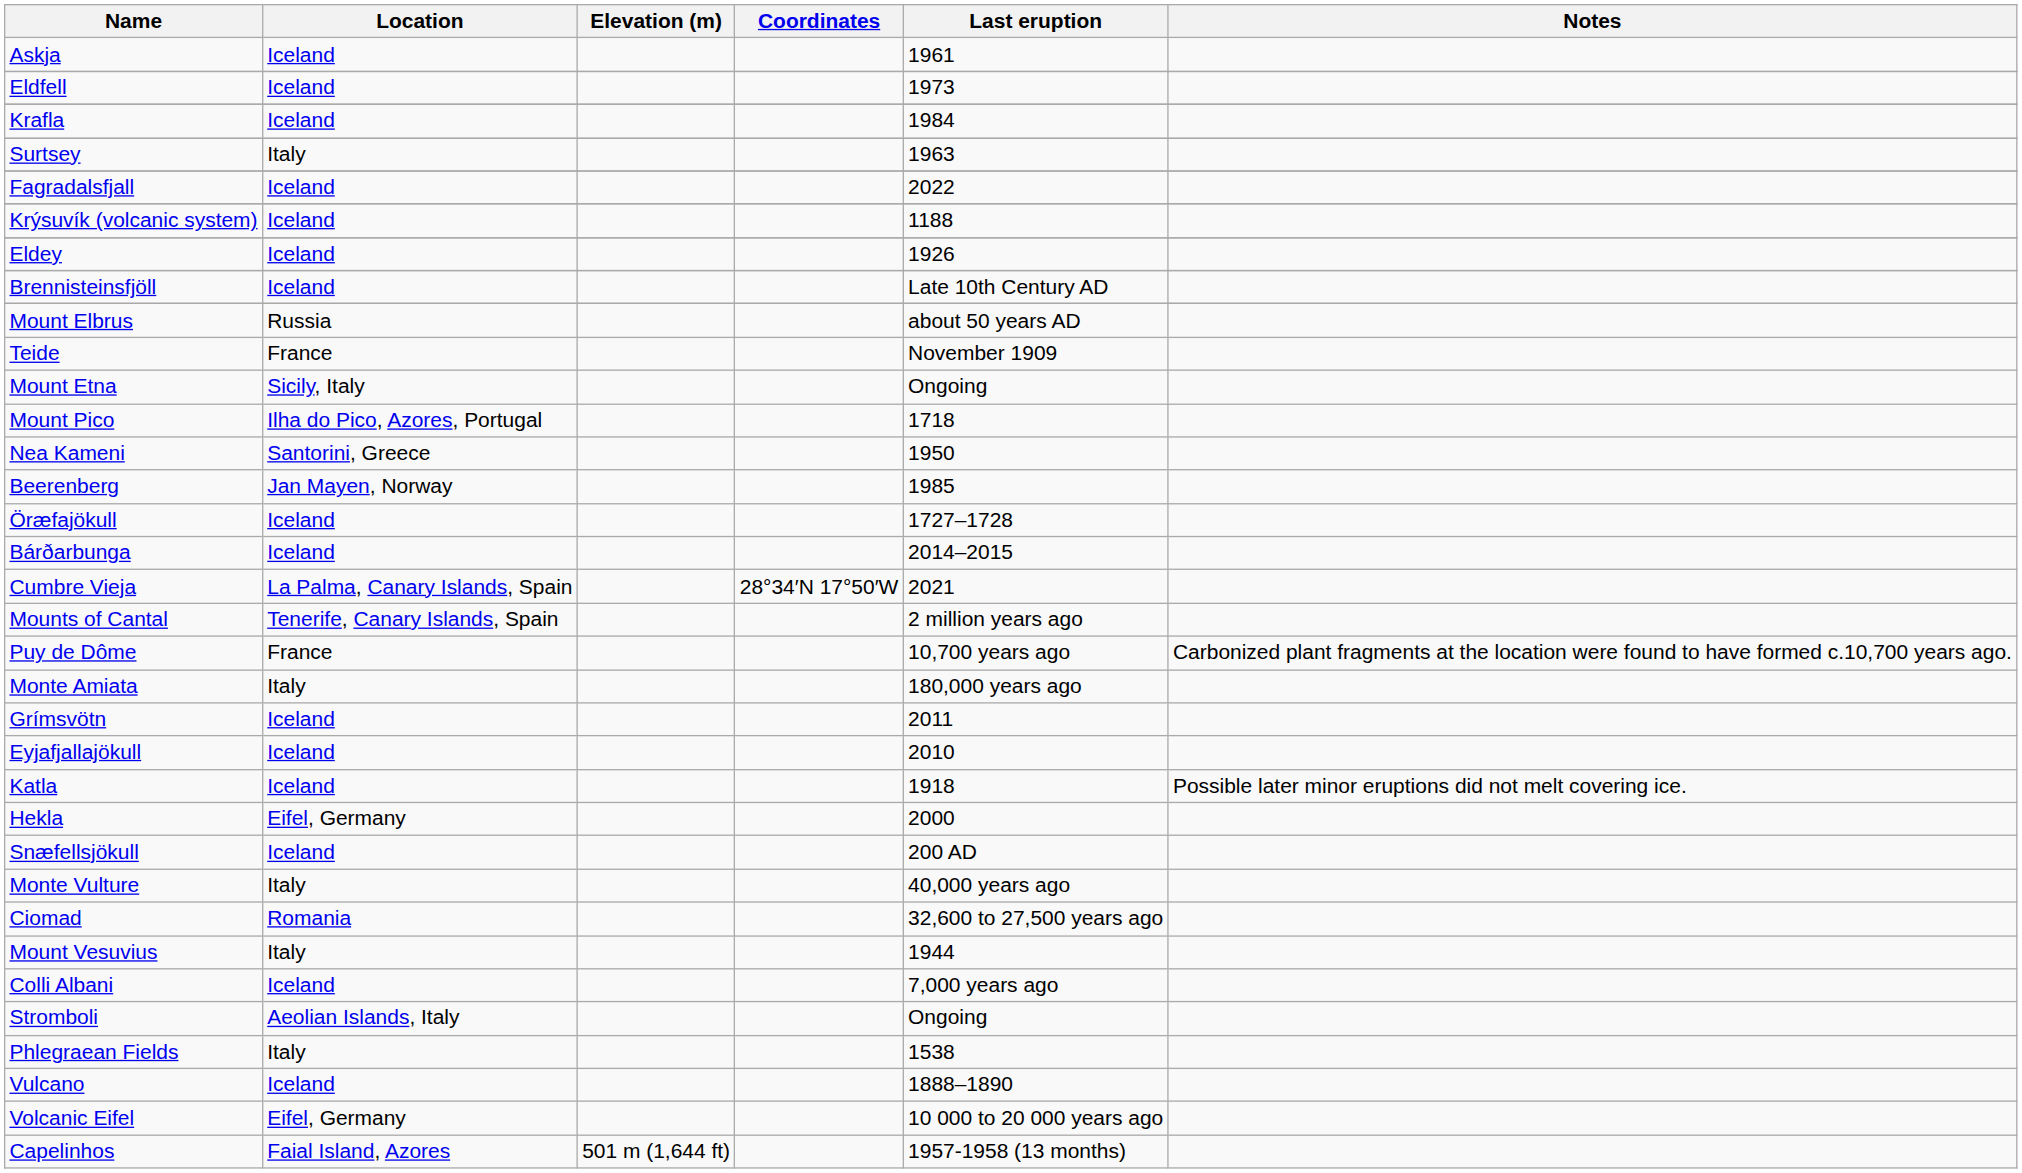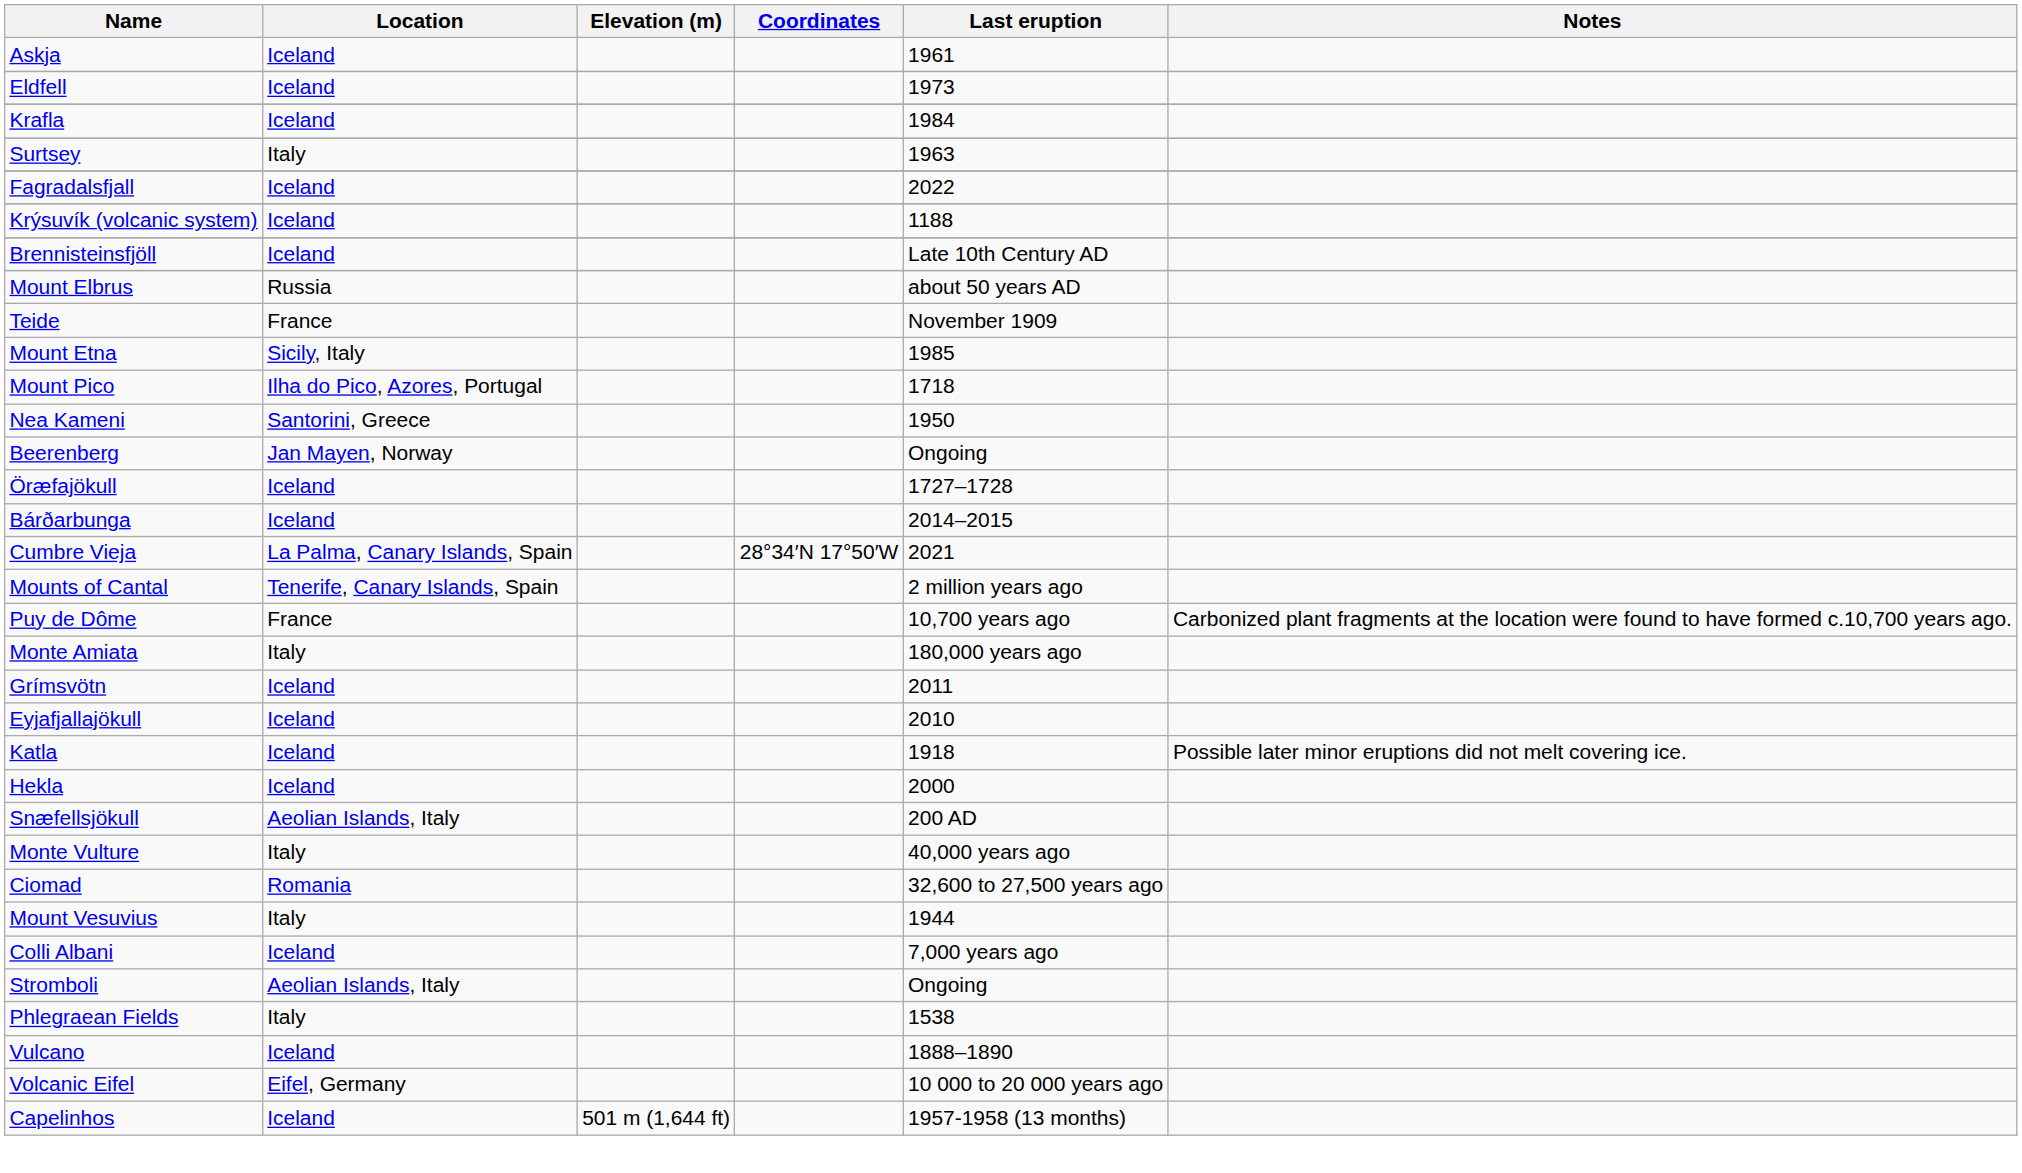- row: Eldey | Iceland | 1926
Mount Etna | Last eruption: Ongoing -> 1985
Beerenberg | Last eruption: 1985 -> Ongoing
Hekla | Location: Eifel, Germany -> Iceland
Snæfellsjökull | Location: Iceland -> Aeolian Islands, Italy
Capelinhos | Location: Faial Island, Azores -> Iceland
